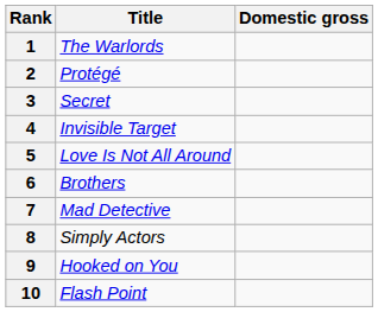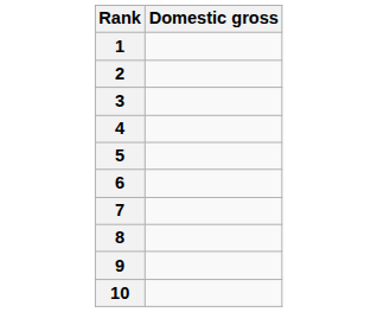- column: Title | The Warlords | Protégé | Secret | Invisible Target | Love Is Not All Around | Brothers | Mad Detective | Simply Actors | Hooked on You | Flash Point
